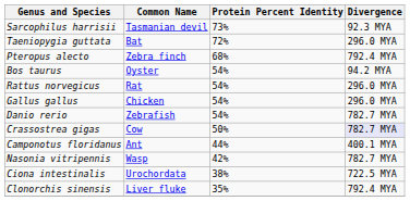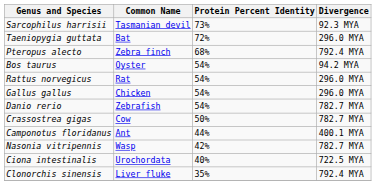Crassostrea gigas | Divergence: lavender background -> no background
Ciona intestinalis | Protein Percent Identity: 38% -> 40%
